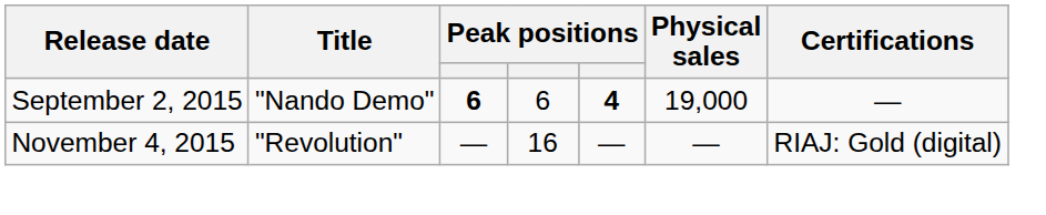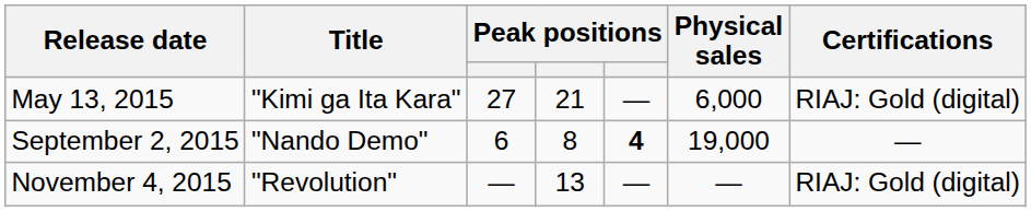+ row: May 13, 2015 | "Kimi ga Ita Kara" | 27 | 21 | — | 6,000 | RIAJ: Gold (digital)
September 2, 2015 | column 3: bold -> normal
September 2, 2015 | column 4: 6 -> 8
November 4, 2015 | column 4: 16 -> 13
